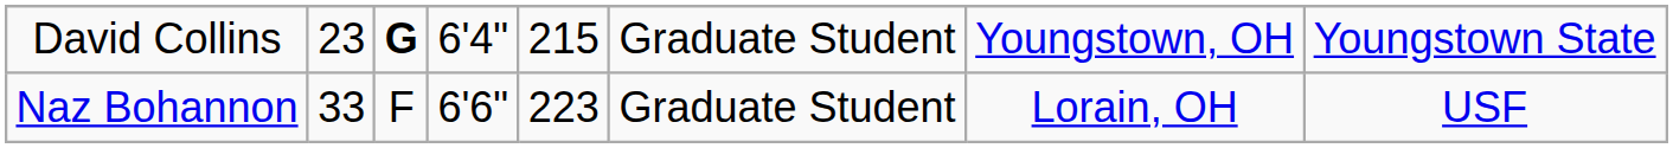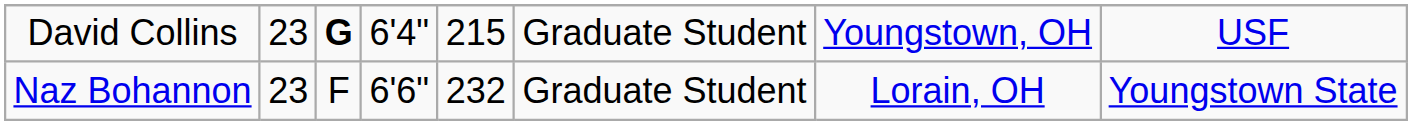David Collins | column 8: Youngstown State -> USF
Naz Bohannon | column 2: 33 -> 23
Naz Bohannon | column 5: 223 -> 232
Naz Bohannon | column 8: USF -> Youngstown State
